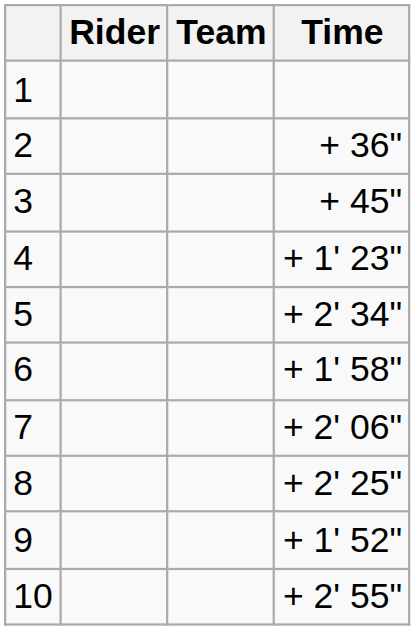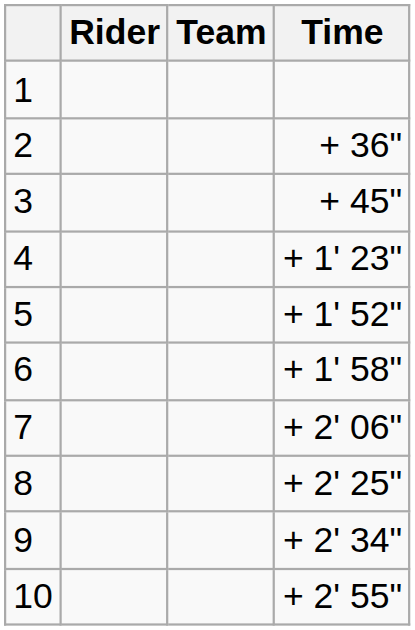5 | Time: + 2' 34" -> + 1' 52"
9 | Time: + 1' 52" -> + 2' 34"
